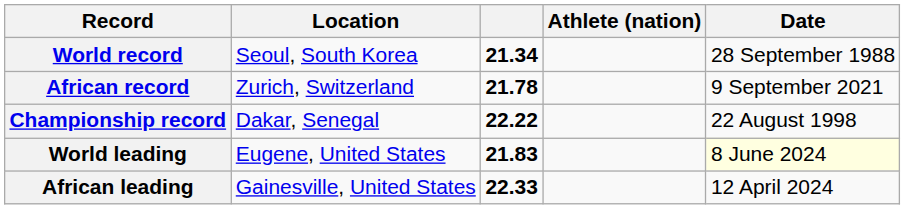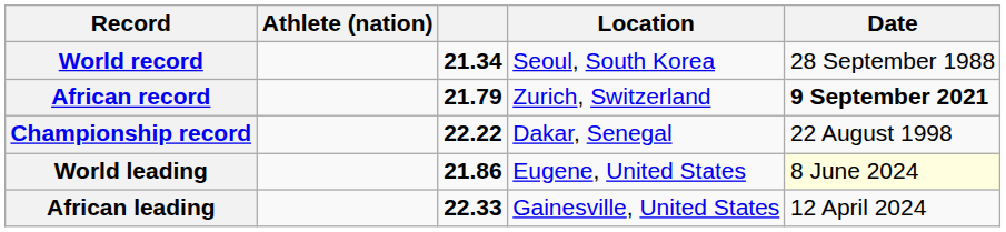columns swapped: Athlete (nation) <-> Location
African record | column 3: 21.78 -> 21.79
African record | Date: normal -> bold
World leading | column 3: 21.83 -> 21.86
